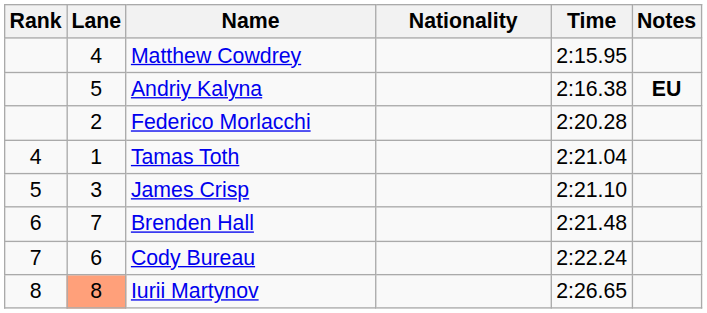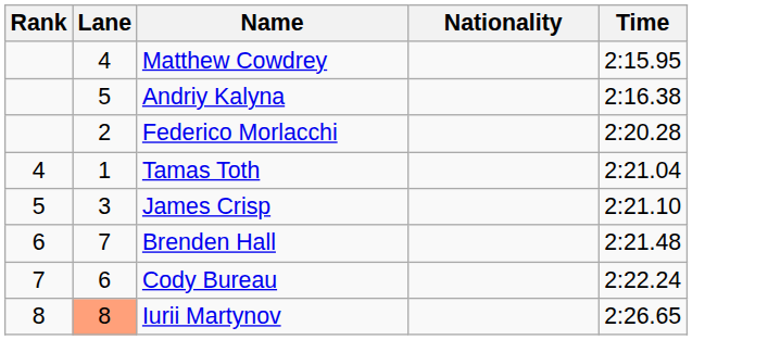- column: Notes | EU
